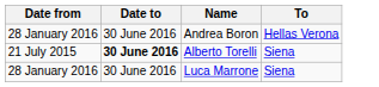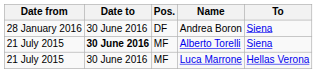+ column: Pos. | DF | MF | MF
Andrea Boron | To: Hellas Verona -> Siena
Luca Marrone | Date from: 28 January 2016 -> 21 July 2015
Luca Marrone | To: Siena -> Hellas Verona
